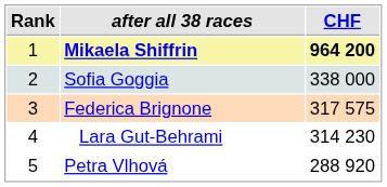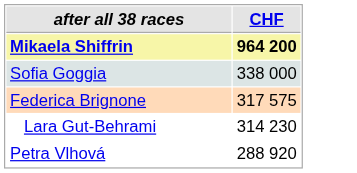- column: Rank | 1 | 2 | 3 | 4 | 5
